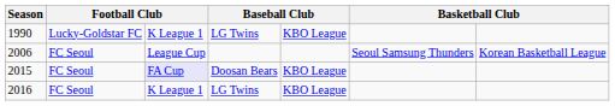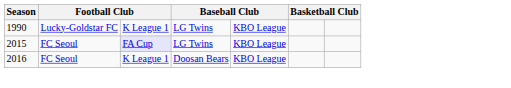- row: 2006 | FC Seoul | League Cup | Seoul Samsung Thunders | Korean Basketball League
2015 | column 4: Doosan Bears -> LG Twins
2016 | column 4: LG Twins -> Doosan Bears
